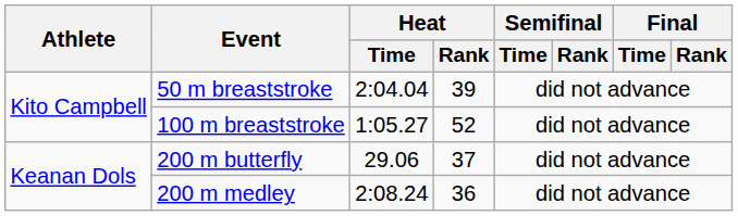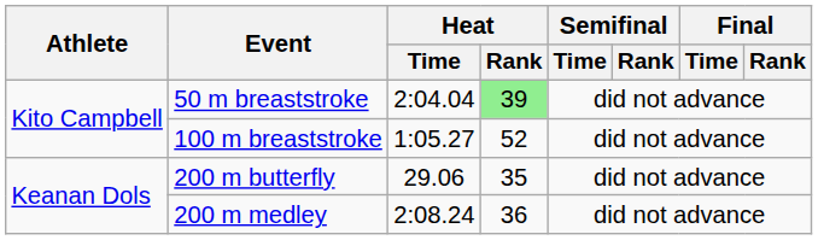50 m breaststroke | Heat / Rank: no background -> lightgreen background
200 m butterfly | Heat / Rank: 37 -> 35
